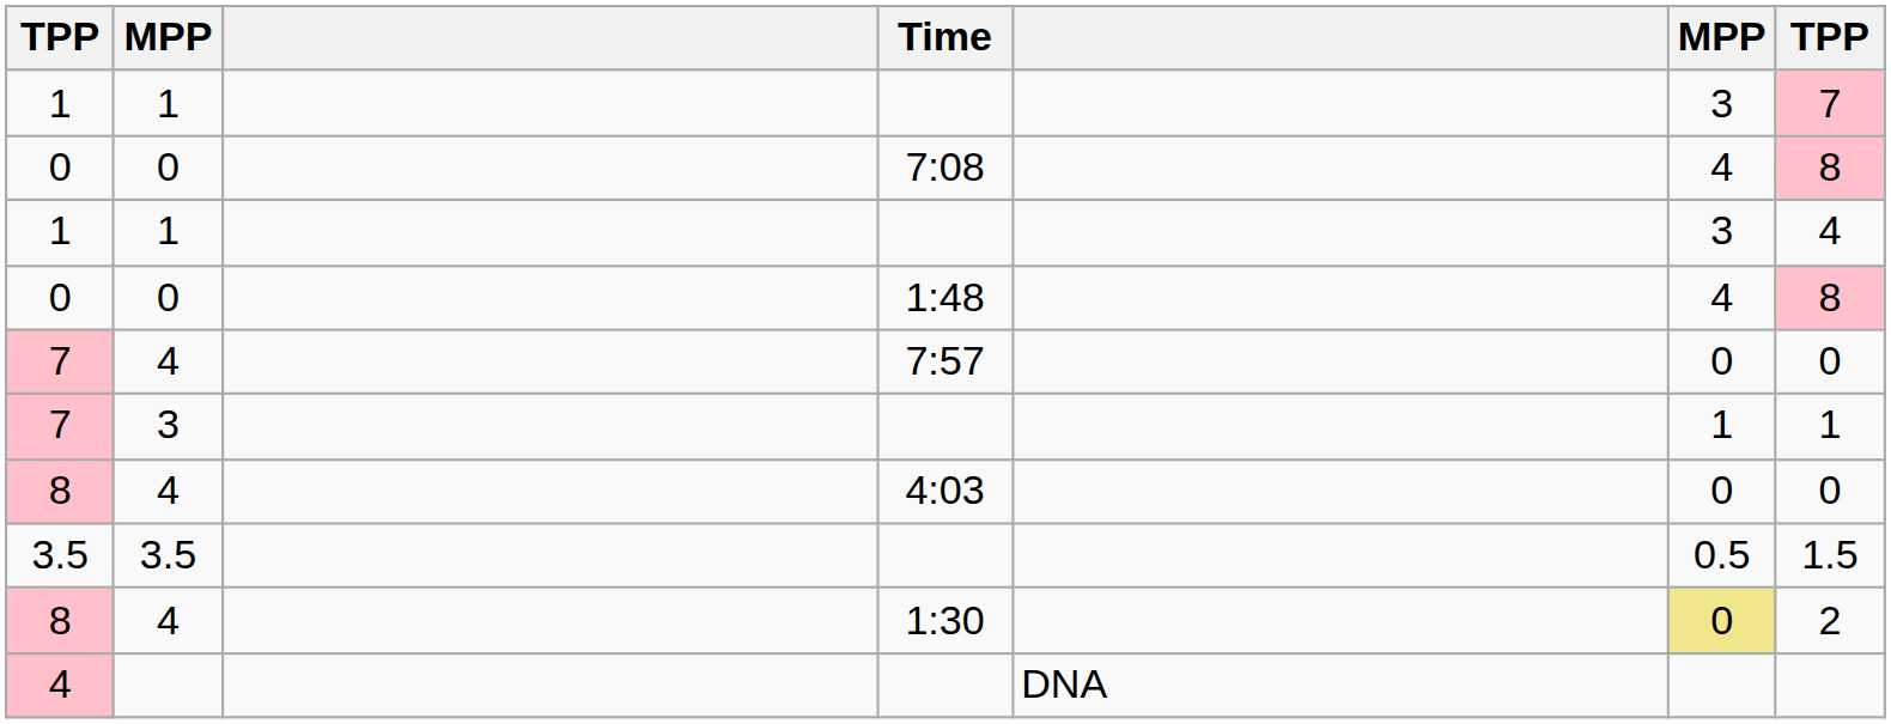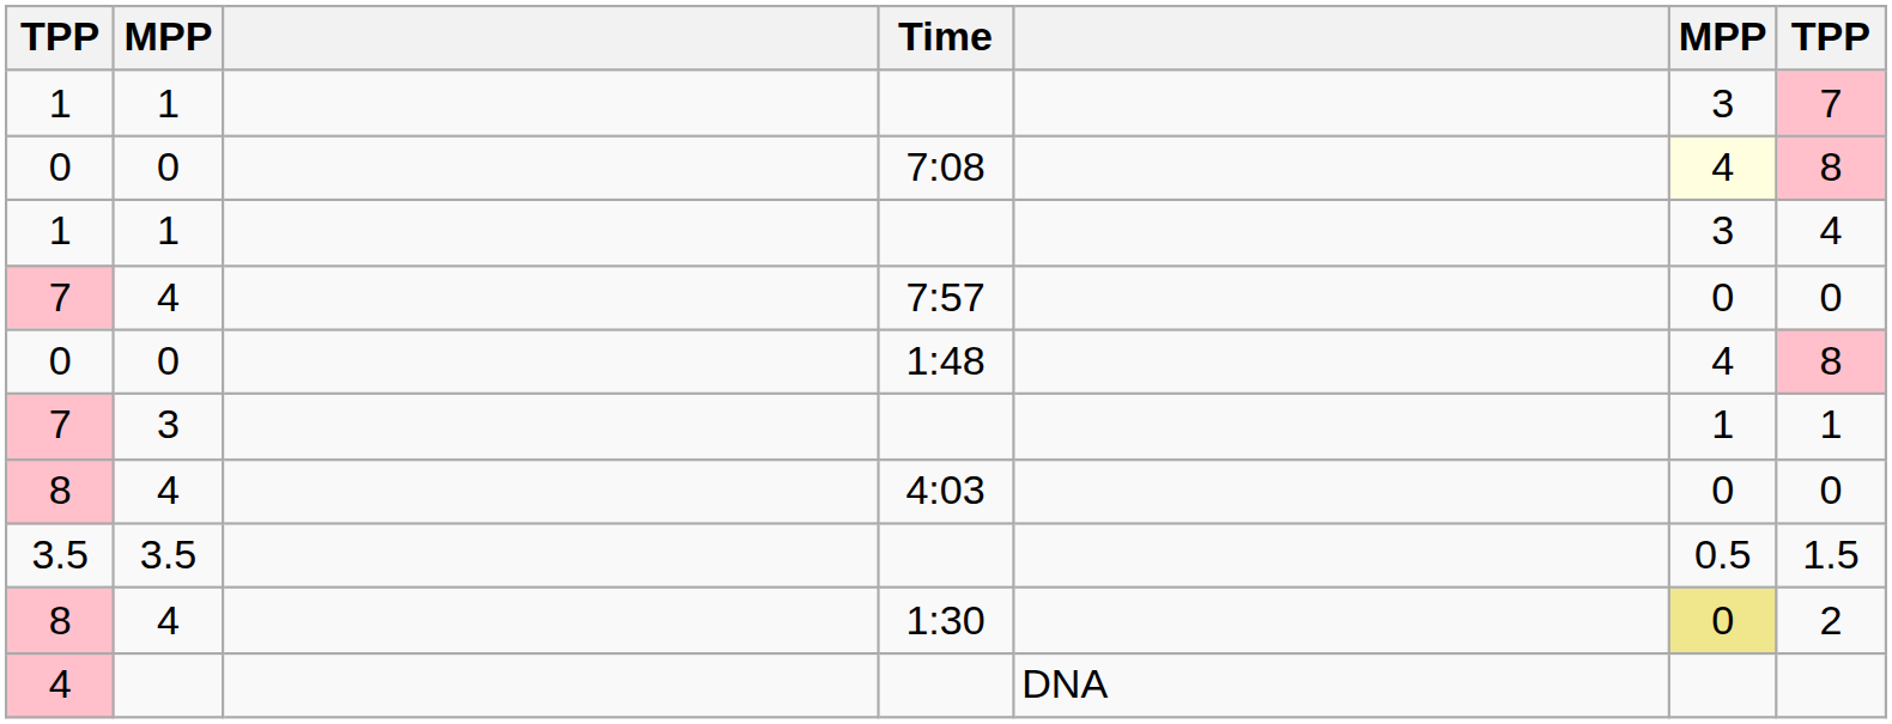0 / 7:08 | column 6: no background -> lightyellow background
rows swapped: 7 / 7:57 <-> 0 / 1:48
